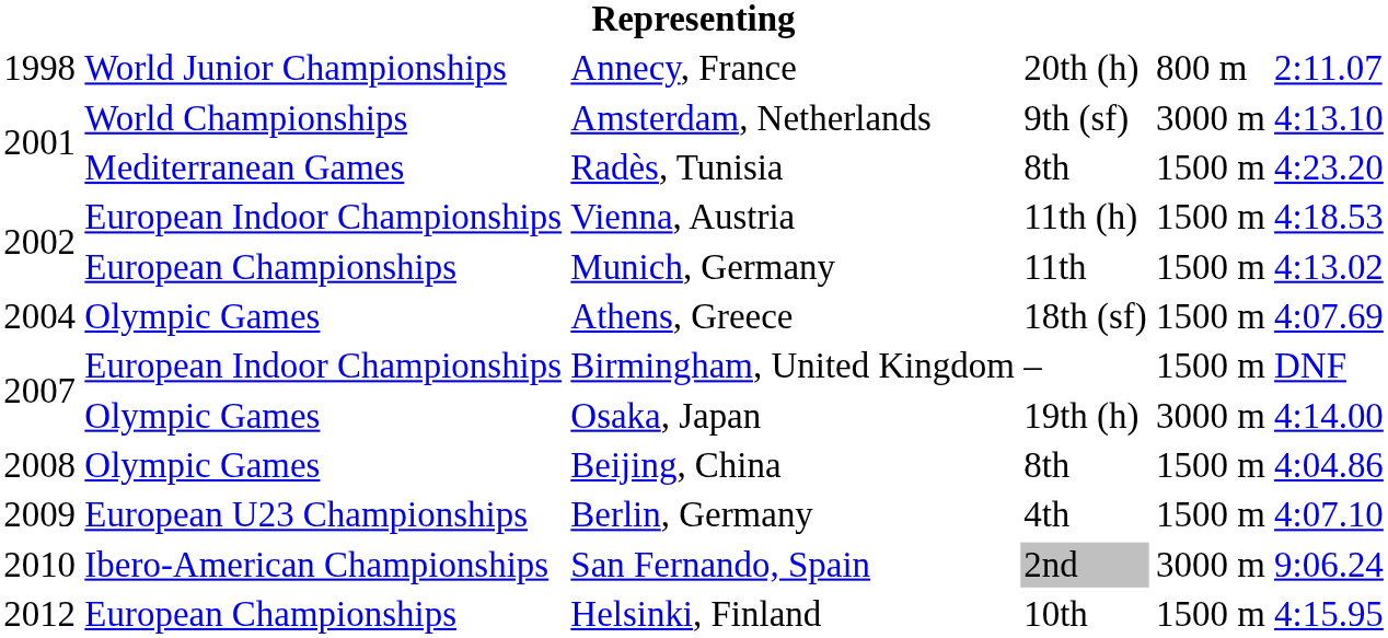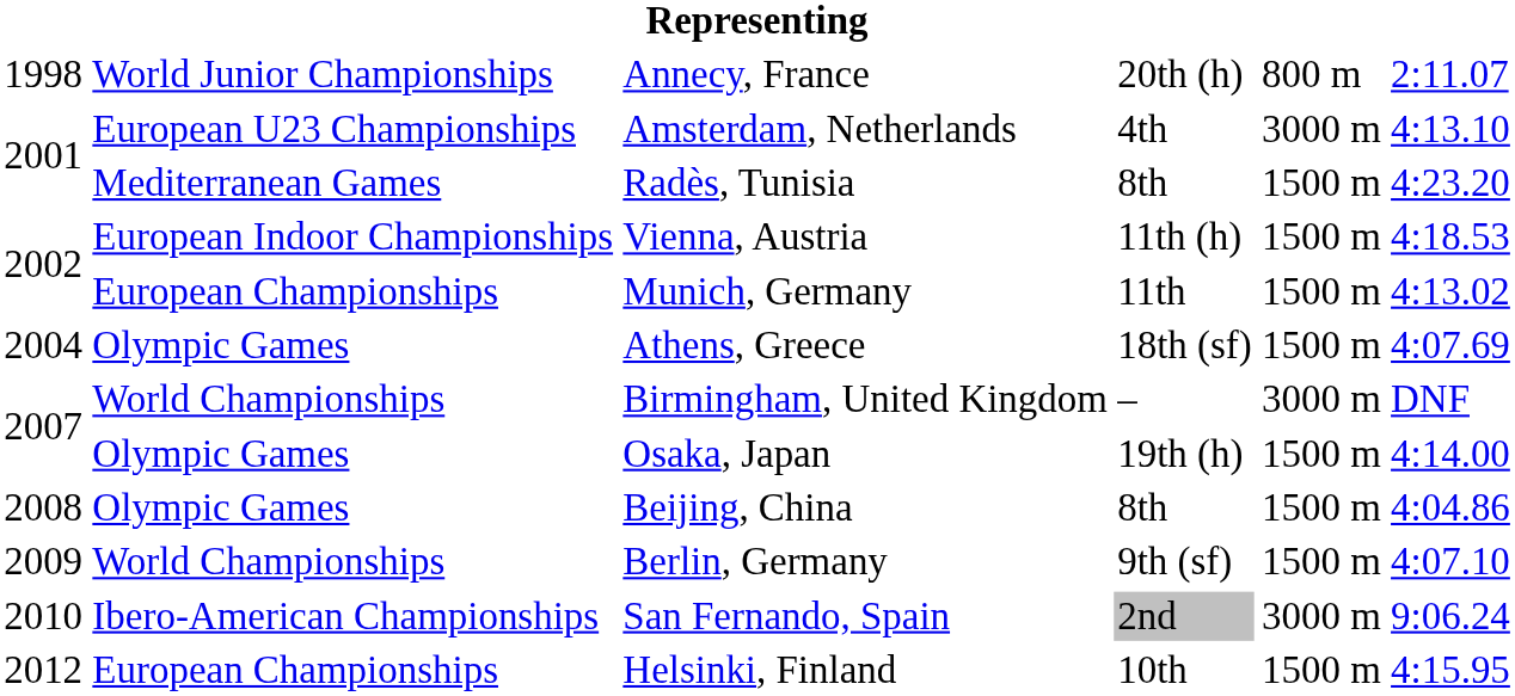Amsterdam, Netherlands | column 2: World Championships -> European U23 Championships
Amsterdam, Netherlands | column 4: 9th (sf) -> 4th
Birmingham, United Kingdom | column 2: European Indoor Championships -> World Championships
Birmingham, United Kingdom | column 5: 1500 m -> 3000 m
Osaka, Japan | column 5: 3000 m -> 1500 m
Berlin, Germany | column 2: European U23 Championships -> World Championships
Berlin, Germany | column 4: 4th -> 9th (sf)
